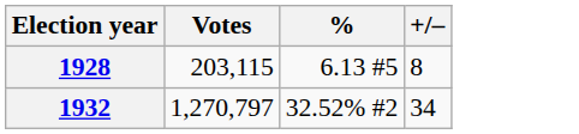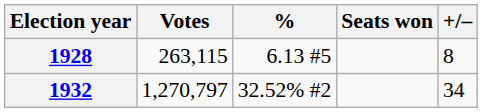+ column: Seats won
1928 | Votes: 203,115 -> 263,115
